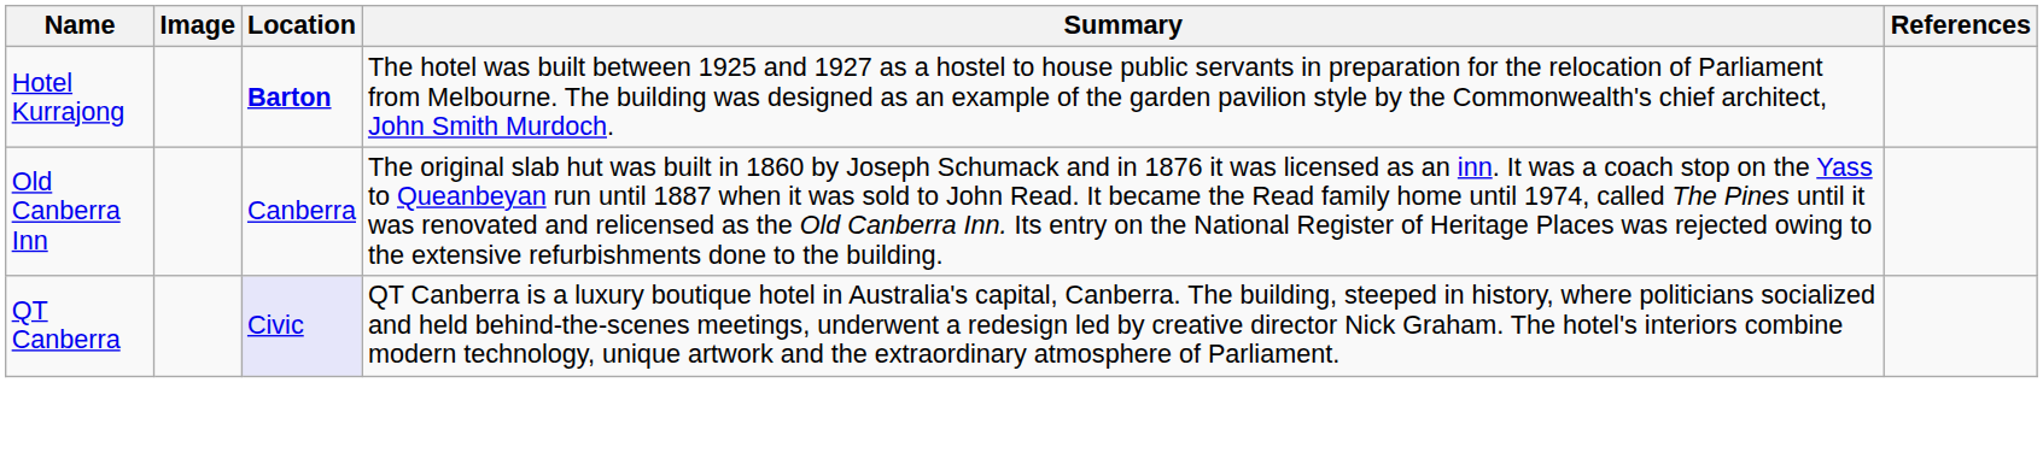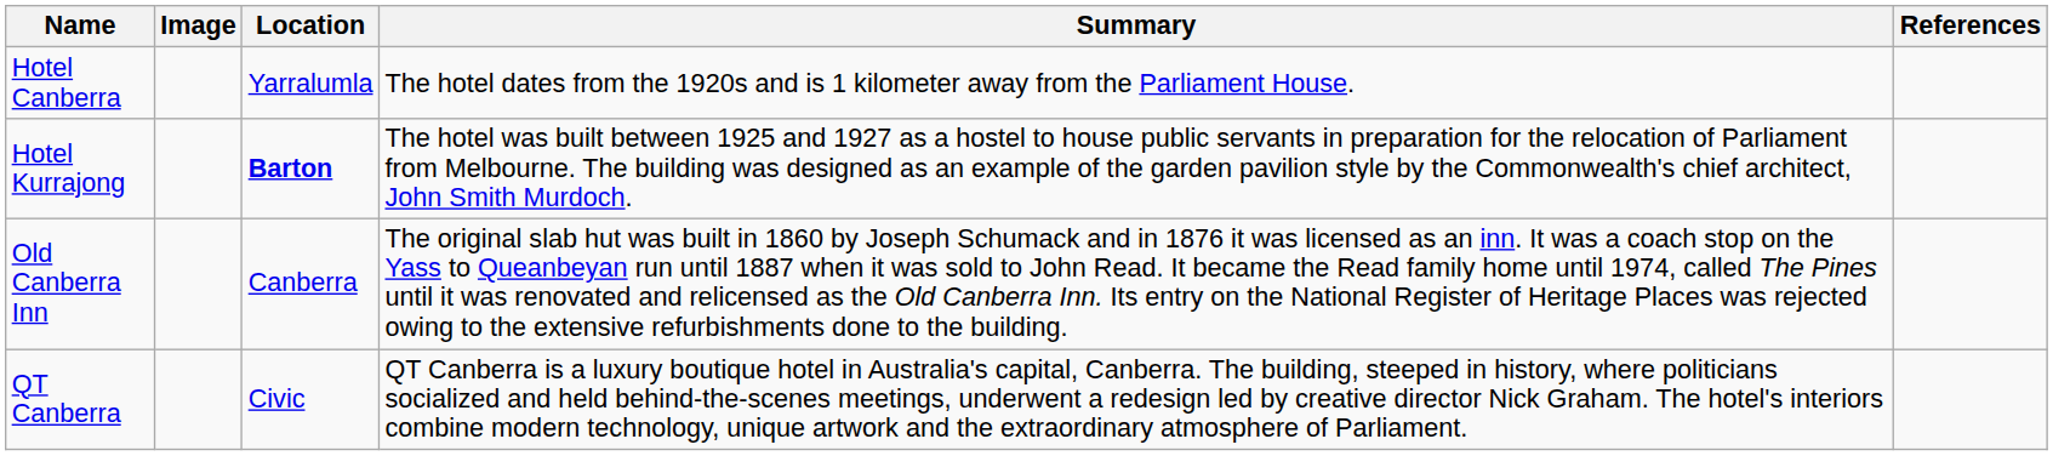+ row: Hotel Canberra | Yarralumla | The hotel dates from the 1920s and is 1 kilometer away from the Parliament House.
QT Canberra | Location: lavender background -> no background
